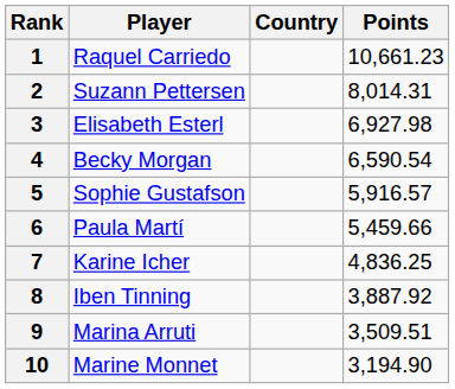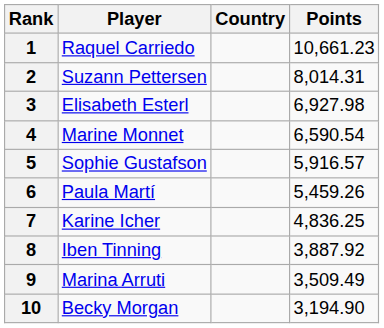4 | Player: Becky Morgan -> Marine Monnet
6 | Points: 5,459.66 -> 5,459.26
9 | Points: 3,509.51 -> 3,509.49
10 | Player: Marine Monnet -> Becky Morgan
